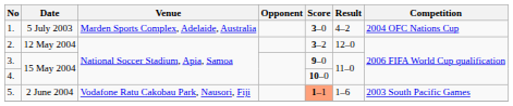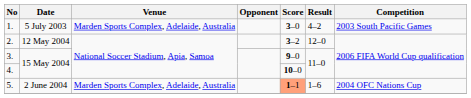1. | Competition: 2004 OFC Nations Cup -> 2003 South Pacific Games
5. | Venue: Vodafone Ratu Cakobau Park, Nausori, Fiji -> Marden Sports Complex, Adelaide, Australia
5. | Competition: 2003 South Pacific Games -> 2004 OFC Nations Cup
